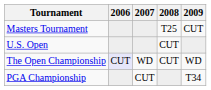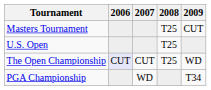U.S. Open | 2008: CUT -> T25
The Open Championship | 2007: WD -> CUT
The Open Championship | 2008: CUT -> T25
PGA Championship | 2007: CUT -> WD
